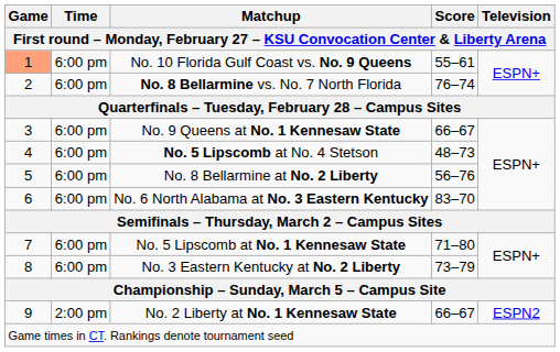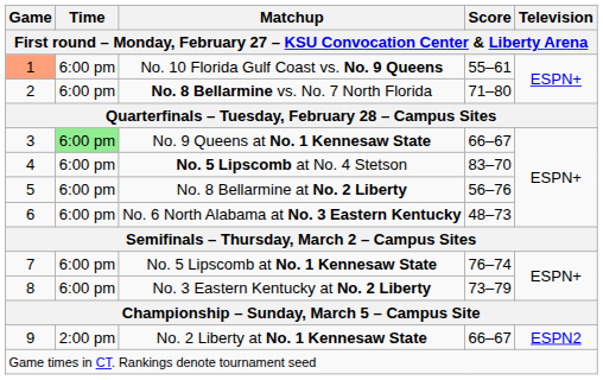No. 8 Bellarmine vs. No. 7 North Florida | Score: 76–74 -> 71–80
No. 9 Queens at No. 1 Kennesaw State | Time: no background -> lightgreen background
No. 5 Lipscomb at No. 4 Stetson | Score: 48–73 -> 83–70
No. 6 North Alabama at No. 3 Eastern Kentucky | Score: 83–70 -> 48–73
No. 5 Lipscomb at No. 1 Kennesaw State | Score: 71–80 -> 76–74
